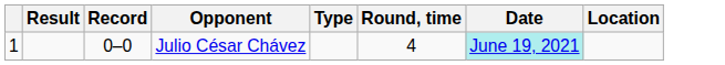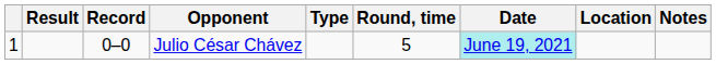+ column: Notes
Julio César Chávez | Round, time: 4 -> 5
